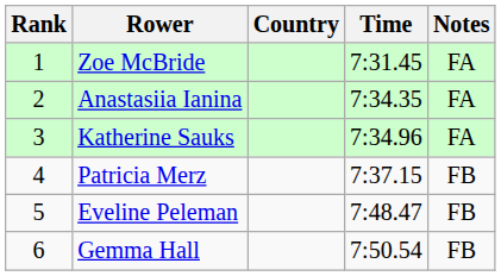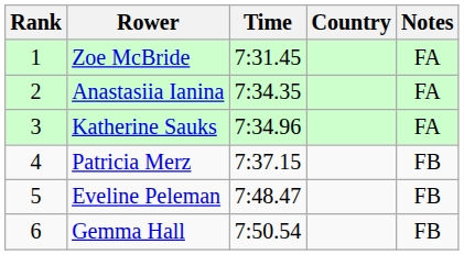columns swapped: Country <-> Time
